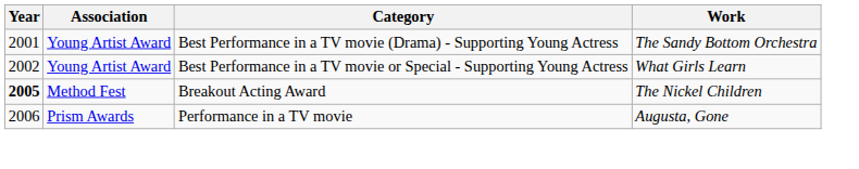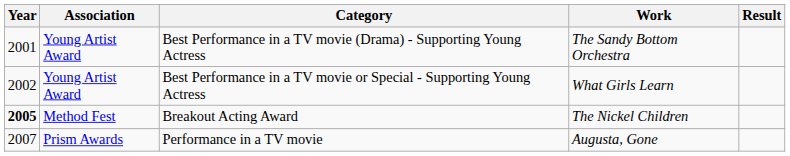+ column: Result
Performance in a TV movie | Year: 2006 -> 2007
